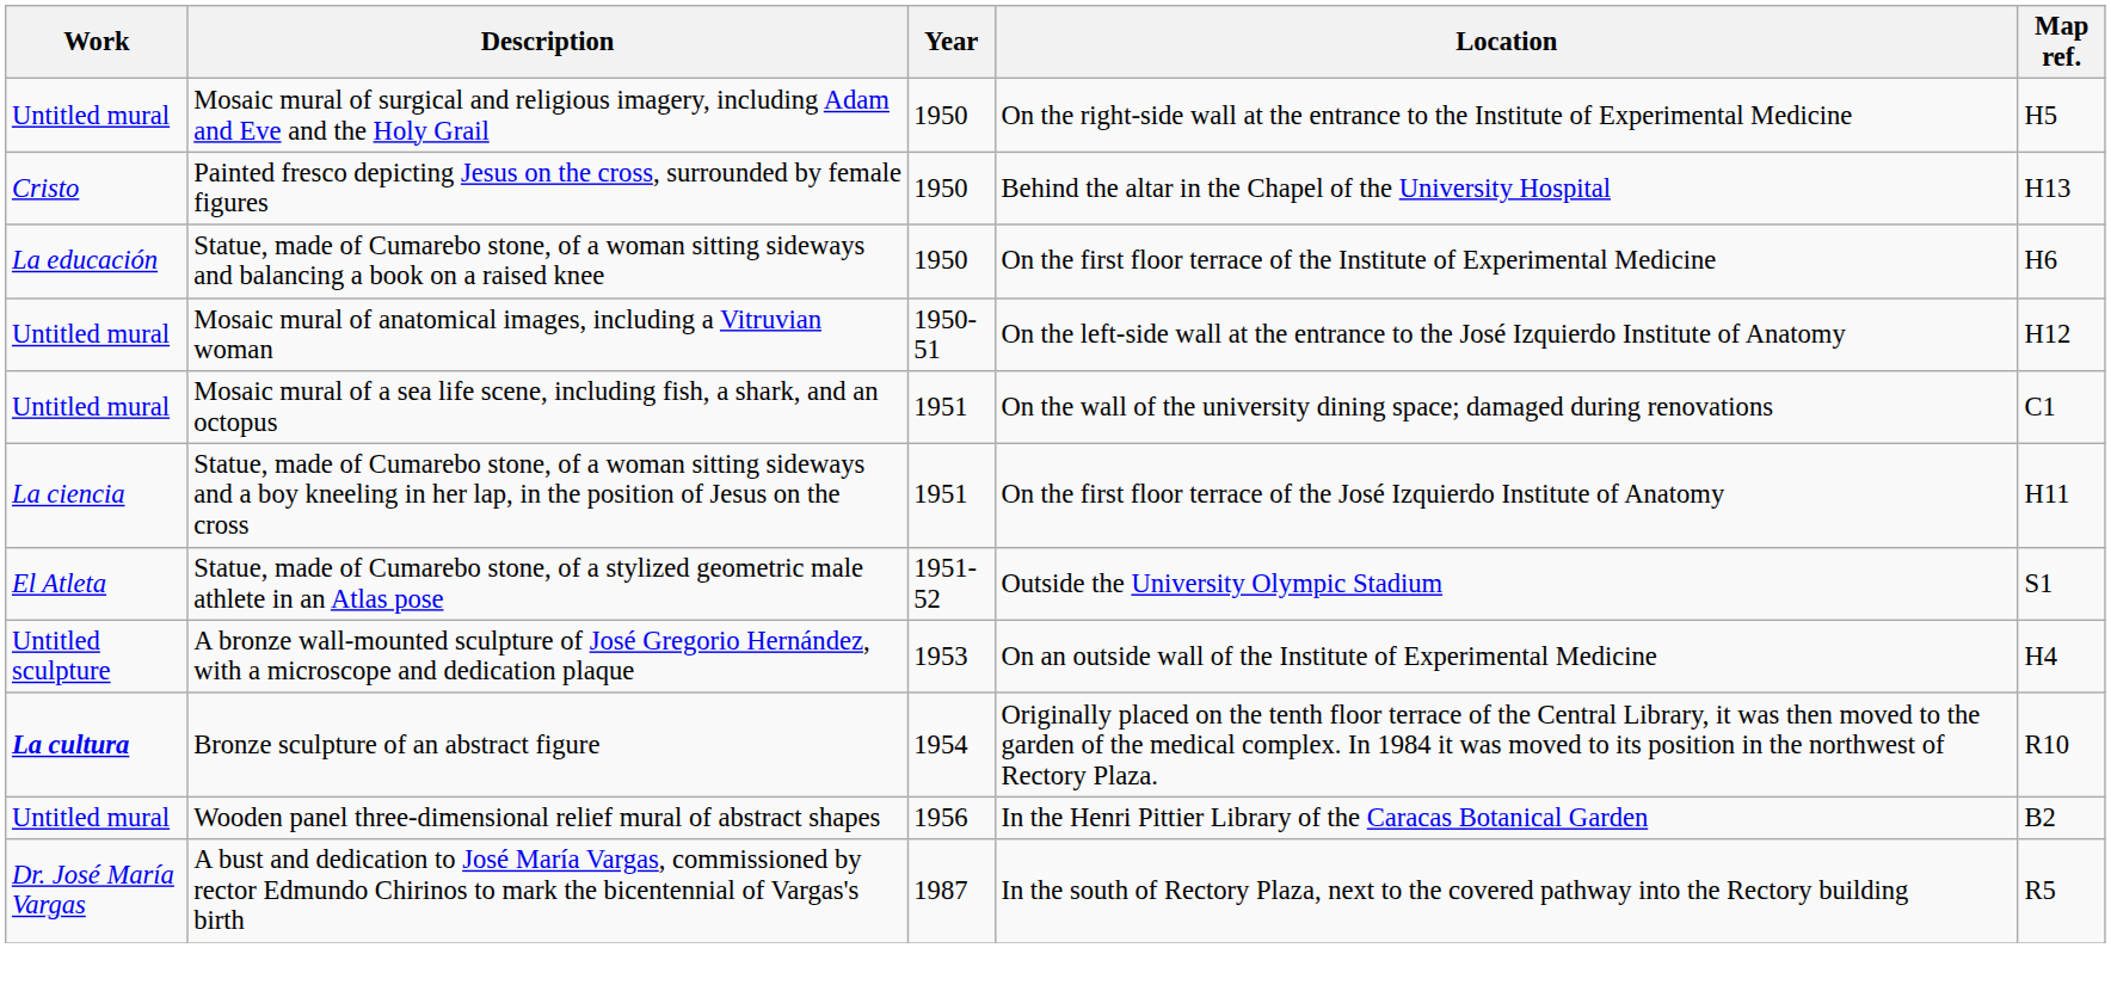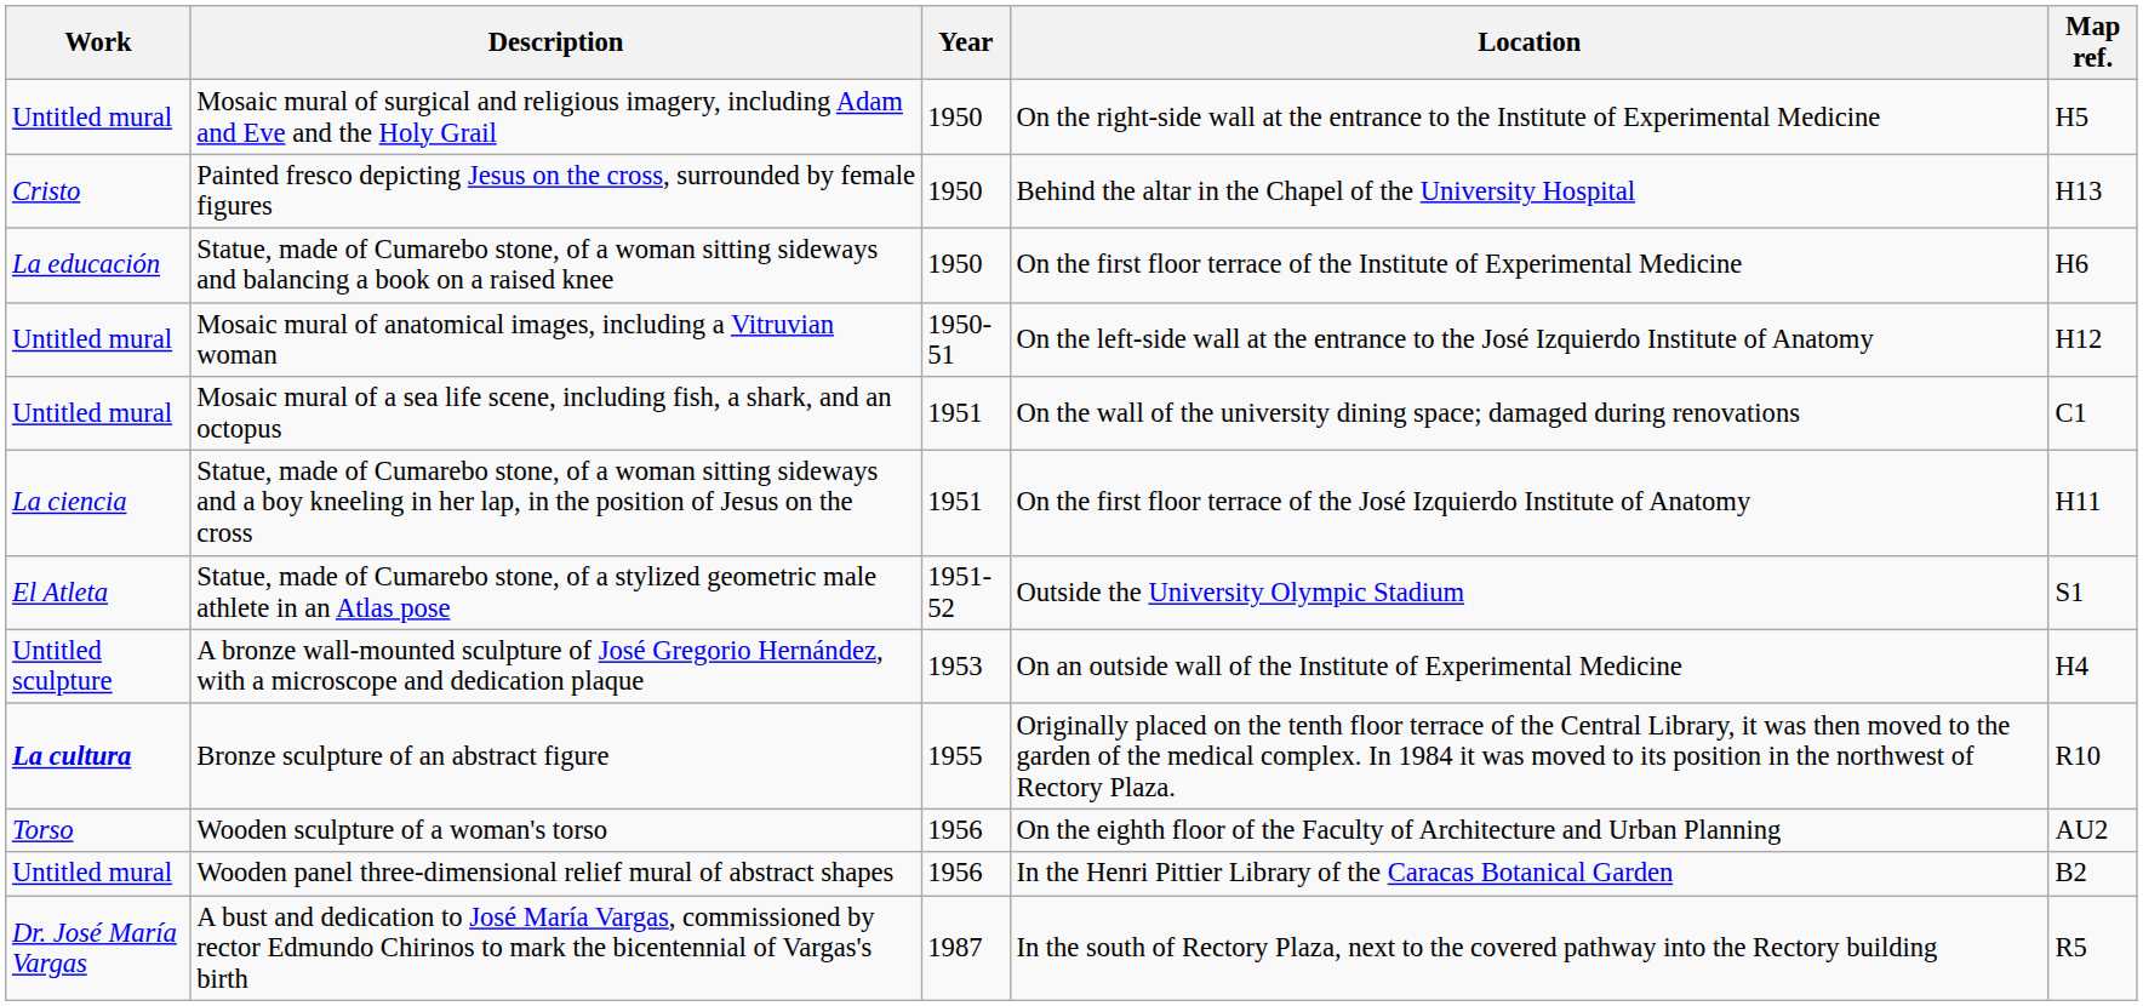Bronze sculpture of an abstract figure | Year: 1954 -> 1955
+ row: Torso | Wooden sculpture of a woman's torso | 1956 | On the eighth floor of the Faculty of Architecture and Urban Planning | AU2
